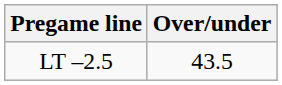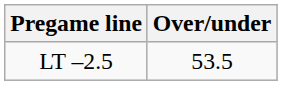LT –2.5 | Over/under: 43.5 -> 53.5
